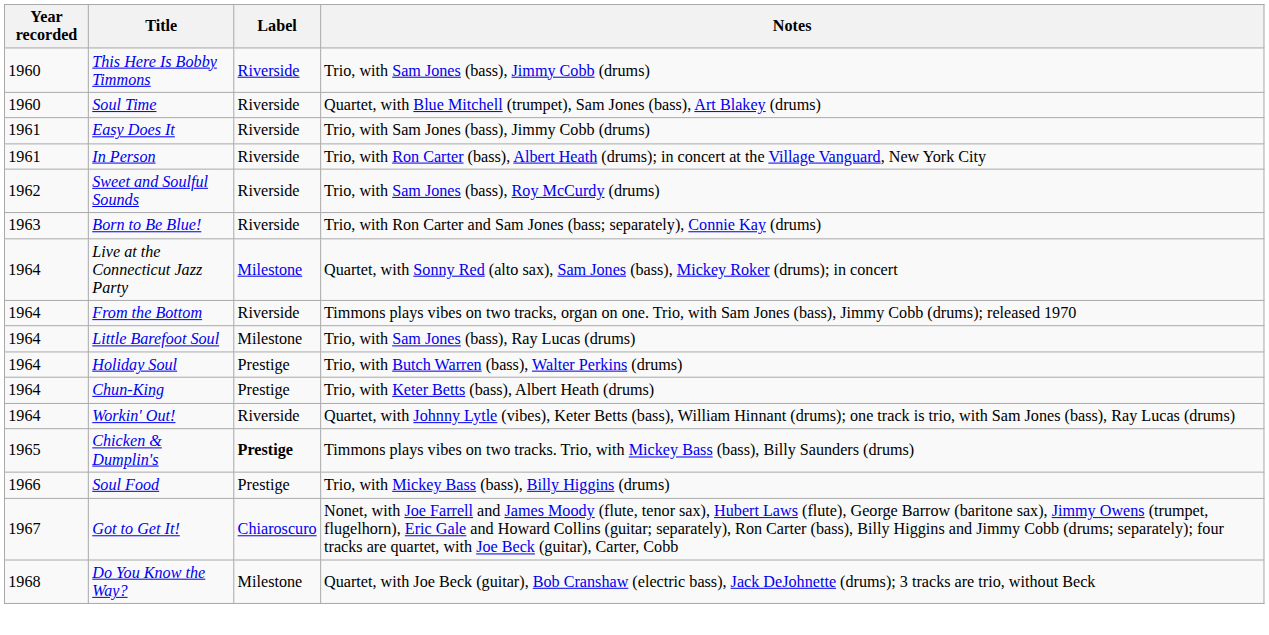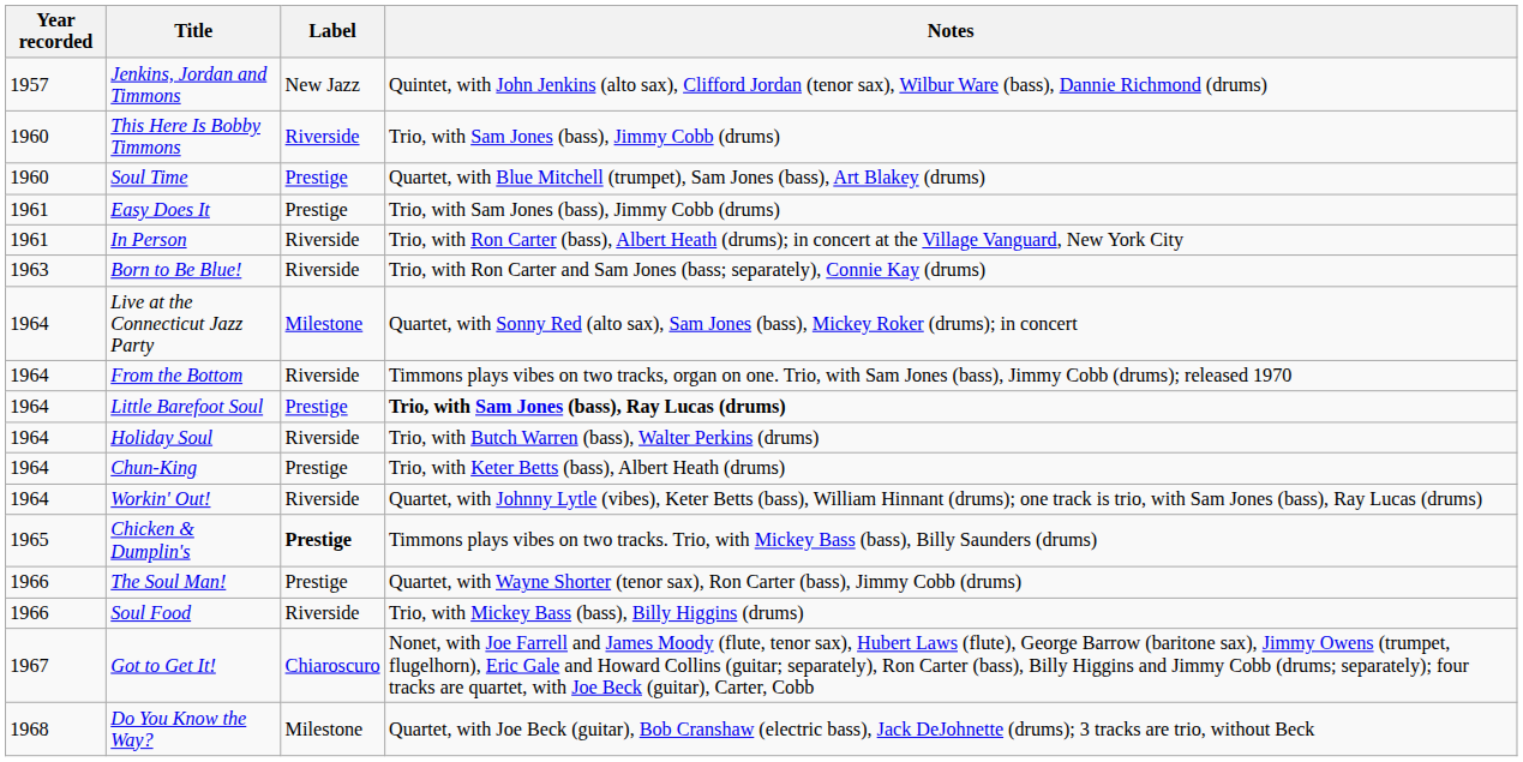+ row: 1957 | Jenkins, Jordan and Timmons | New Jazz | Quintet, with John Jenkins (alto sax), Clifford Jordan (tenor sax), Wilbur Ware (bass), Dannie Richmond (drums)
Soul Time | Label: Riverside -> Prestige
Easy Does It | Label: Riverside -> Prestige
- row: 1962 | Sweet and Soulful Sounds | Riverside | Trio, with Sam Jones (bass), Roy McCurdy (drums)
Little Barefoot Soul | Label: Milestone -> Prestige
Little Barefoot Soul | Notes: normal -> bold
Holiday Soul | Label: Prestige -> Riverside
+ row: 1966 | The Soul Man! | Prestige | Quartet, with Wayne Shorter (tenor sax), Ron Carter (bass), Jimmy Cobb (drums)
Soul Food | Label: Prestige -> Riverside
